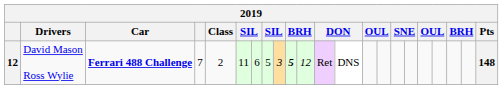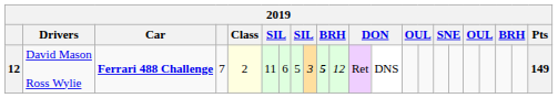David Mason Ross Wylie | Class: no background -> lightyellow background
David Mason Ross Wylie | Pts: 148 -> 149
